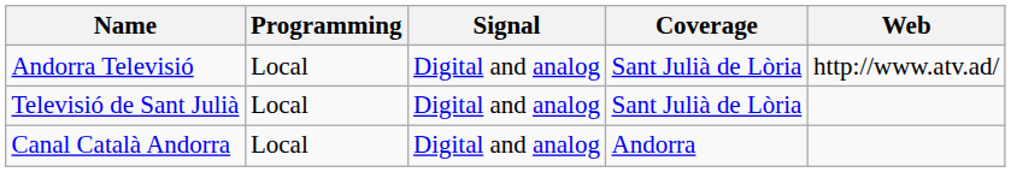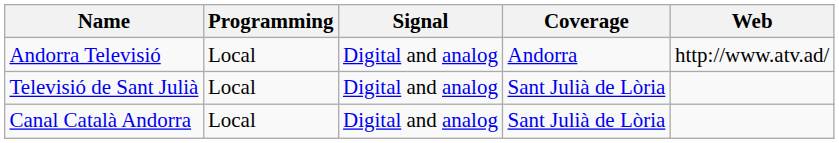Andorra Televisió | Coverage: Sant Julià de Lòria -> Andorra
Canal Català Andorra | Coverage: Andorra -> Sant Julià de Lòria
